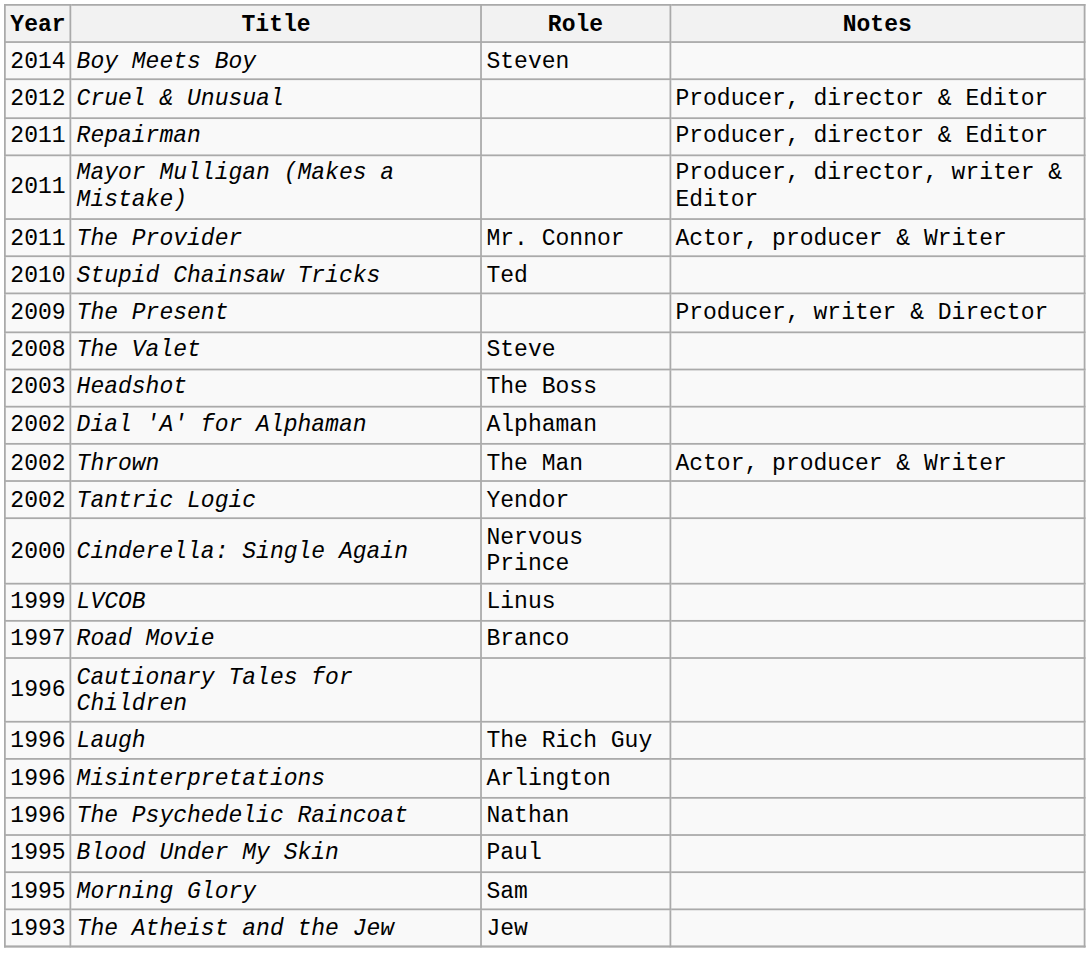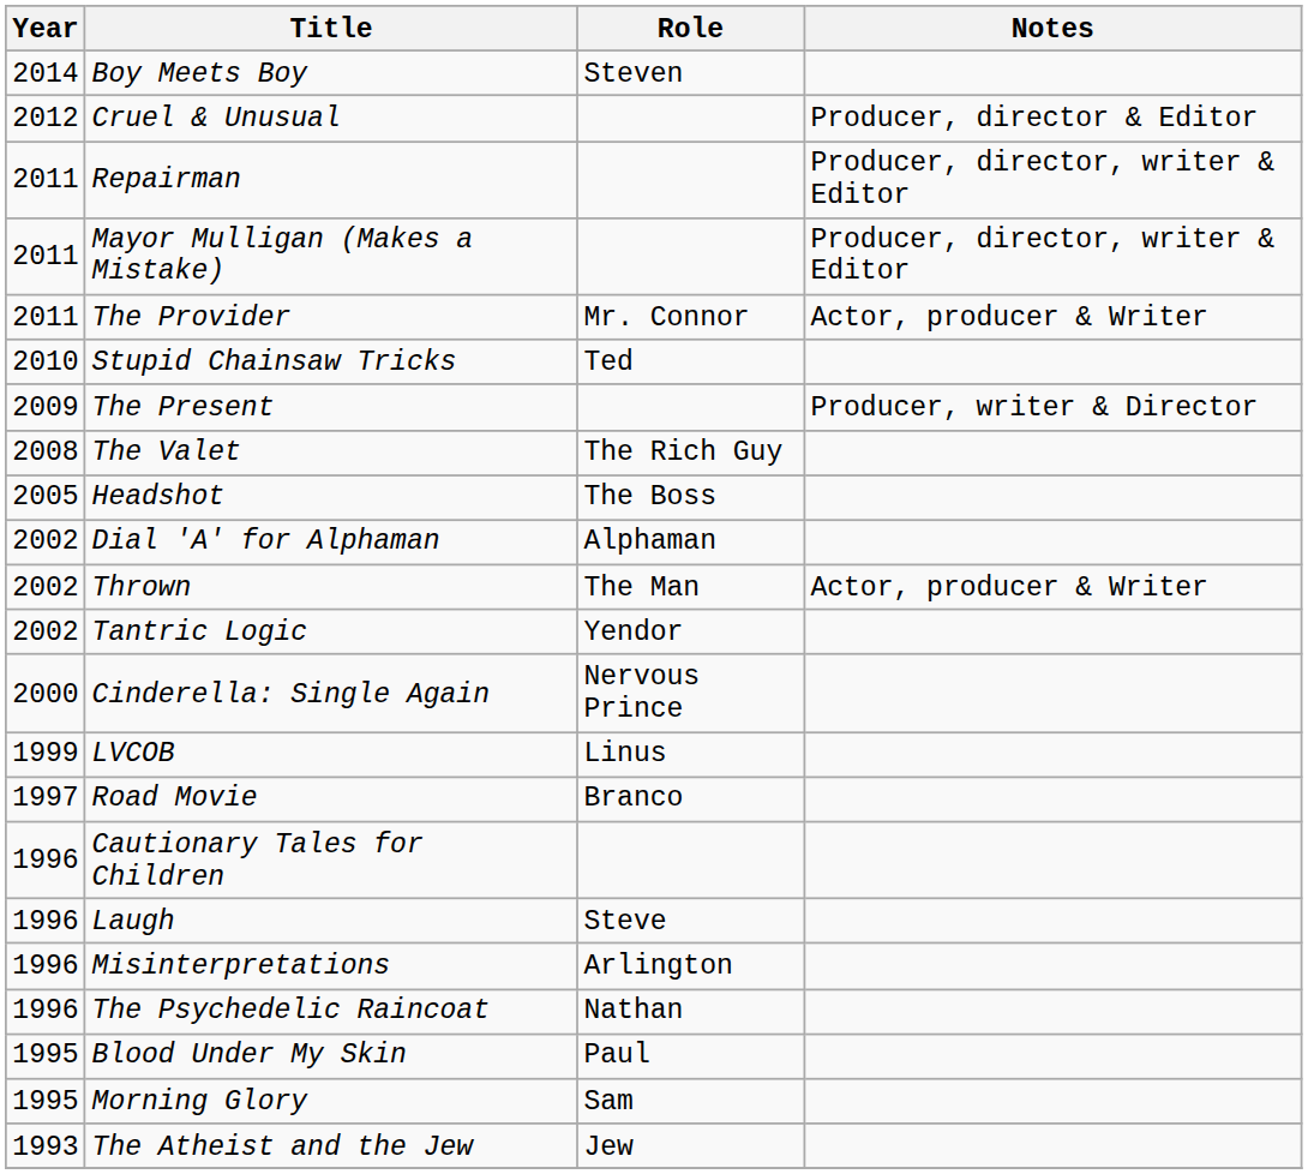Repairman | Notes: Producer, director & Editor -> Producer, director, writer & Editor
The Valet | Role: Steve -> The Rich Guy
Headshot | Year: 2003 -> 2005
Laugh | Role: The Rich Guy -> Steve
